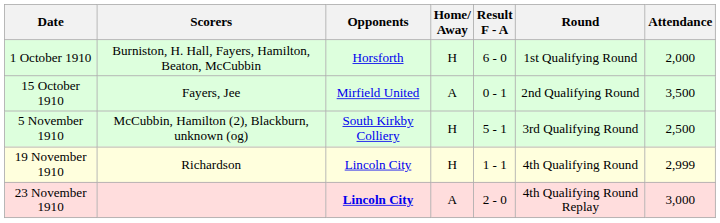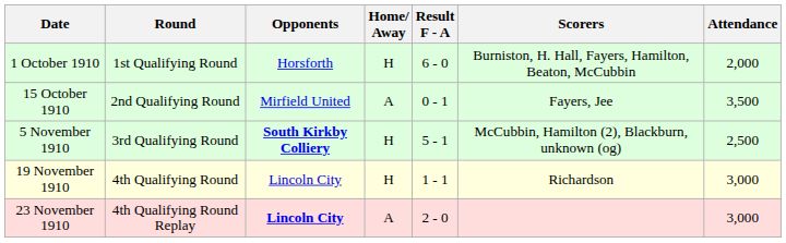columns swapped: Round <-> Scorers
5 November 1910 | Opponents: normal -> bold
19 November 1910 | Attendance: 2,999 -> 3,000
